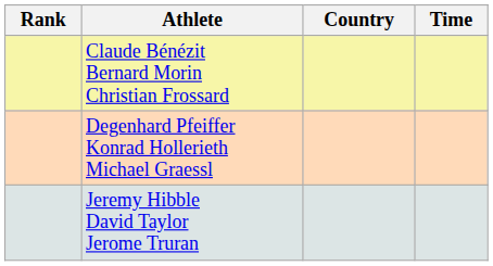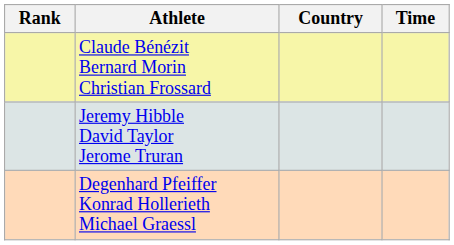rows swapped: Jeremy Hibble David Taylor Jerome Truran <-> Degenhard Pfeiffer Konrad Hollerieth Michael Graessl
